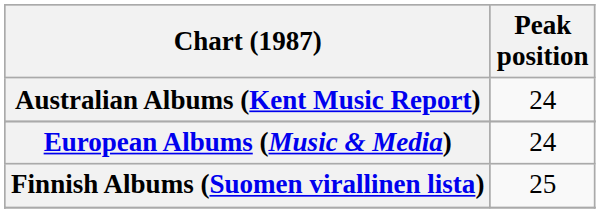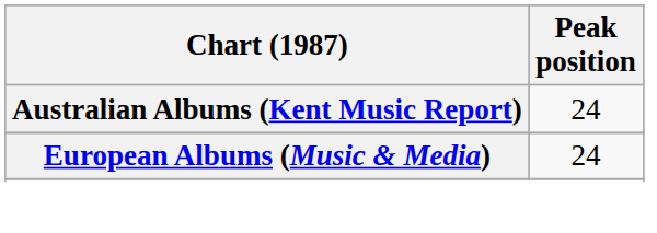- row: Finnish Albums (Suomen virallinen lista) | 25
